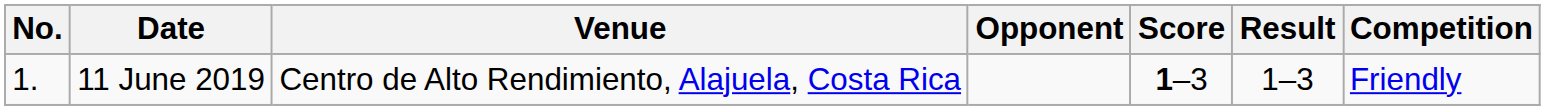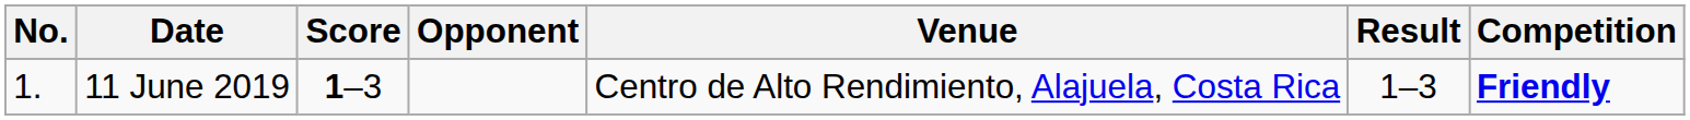columns swapped: Venue <-> Score
11 June 2019 | Competition: normal -> bold
